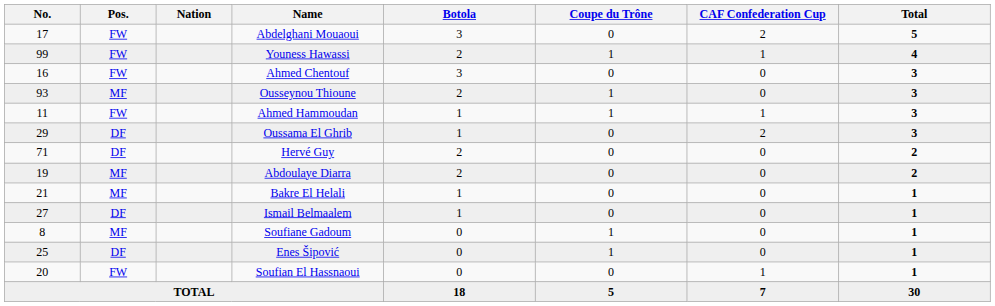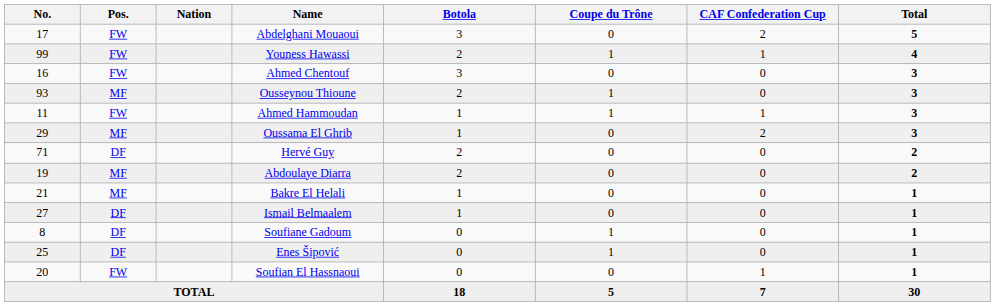Oussama El Ghrib | Pos.: DF -> MF
Soufiane Gadoum | Pos.: MF -> DF
